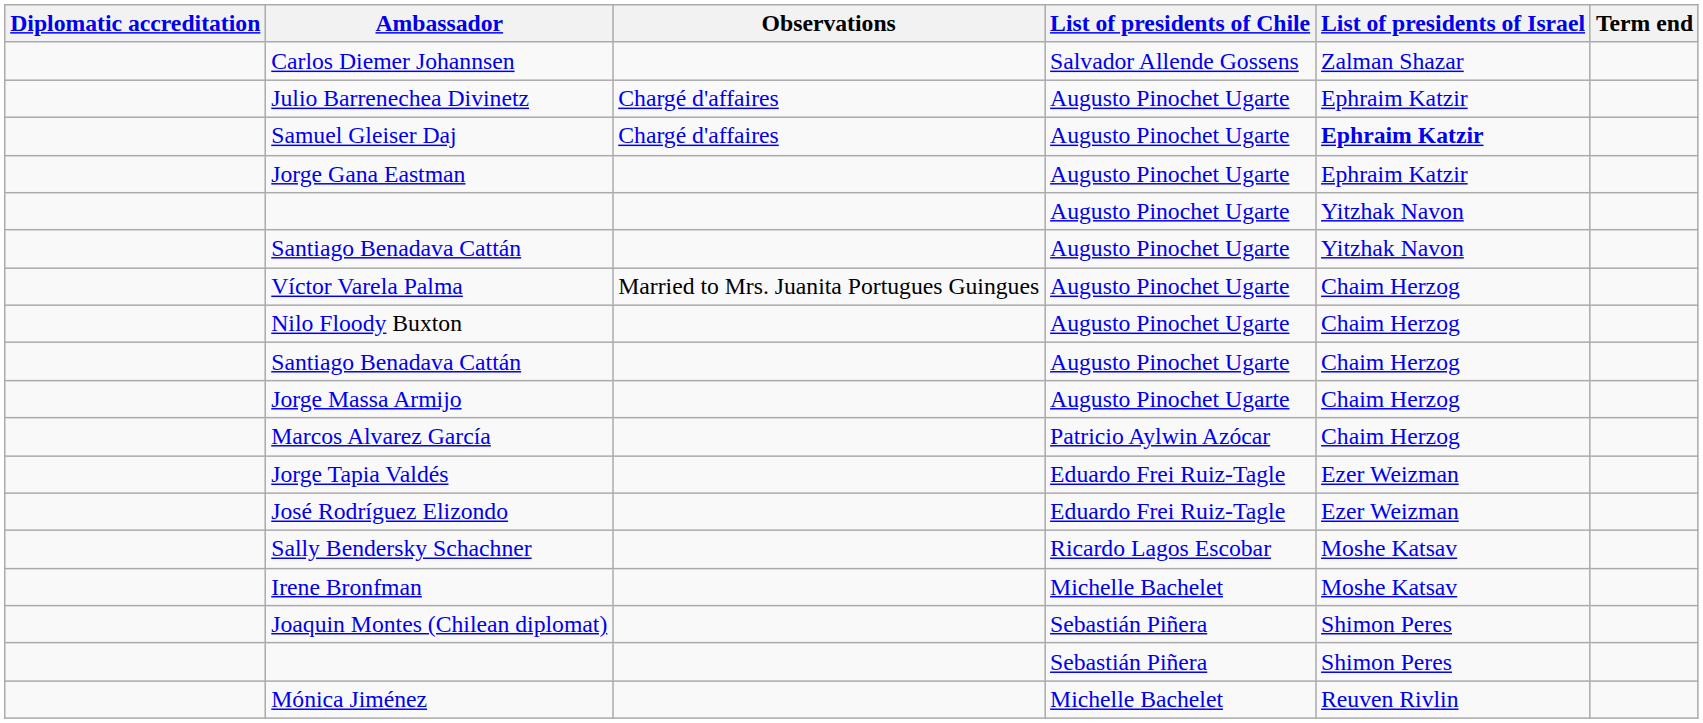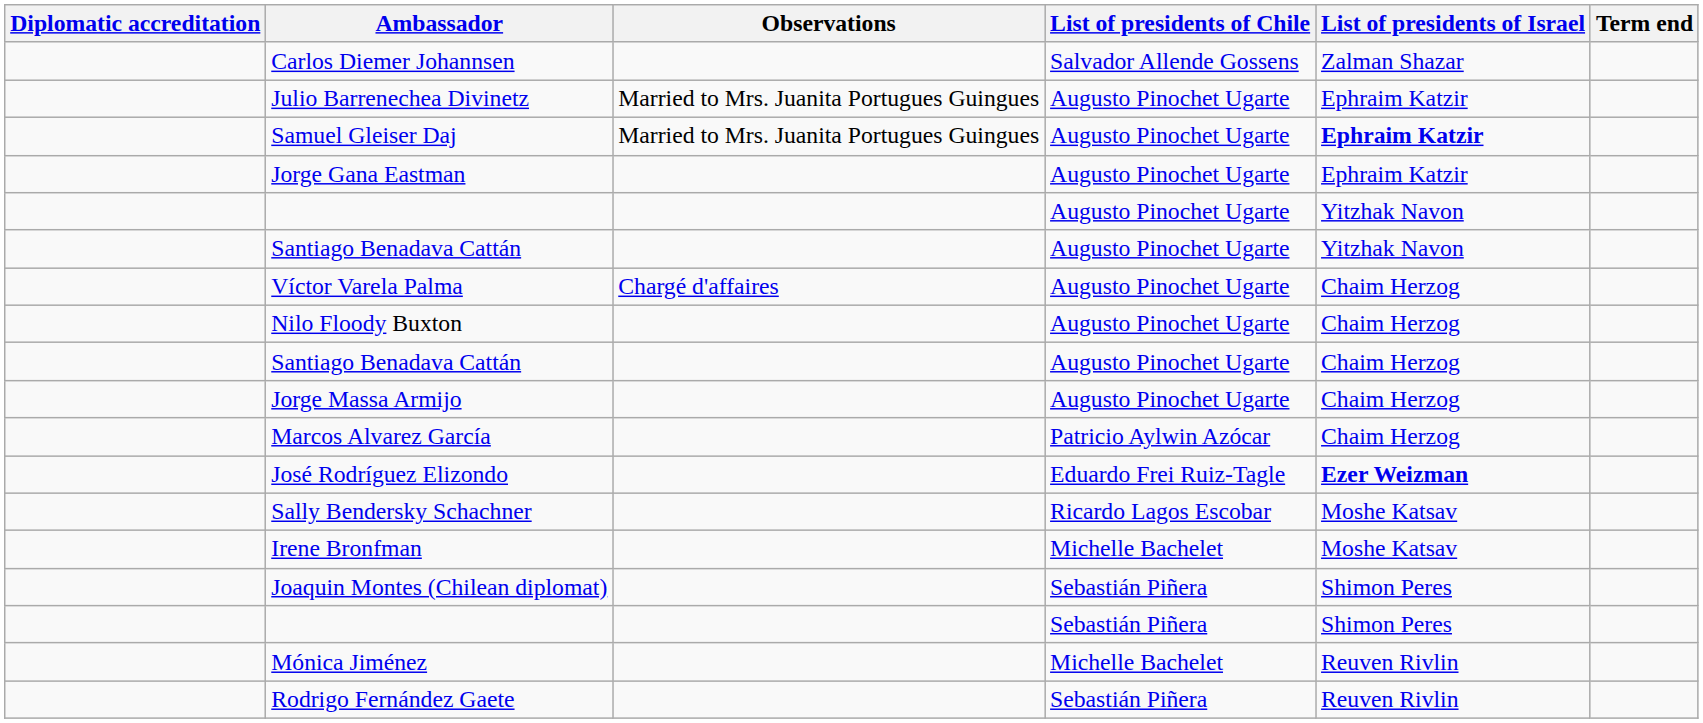Julio Barrenechea Divinetz | Observations: Chargé d'affaires -> Married to Mrs. Juanita Portugues Guingues
Samuel Gleiser Daj | Observations: Chargé d'affaires -> Married to Mrs. Juanita Portugues Guingues
Víctor Varela Palma | Observations: Married to Mrs. Juanita Portugues Guingues -> Chargé d'affaires
- row: Jorge Tapia Valdés | Eduardo Frei Ruiz-Tagle | Ezer Weizman
José Rodríguez Elizondo | List of presidents of Israel: normal -> bold
+ row: Rodrigo Fernández Gaete | Sebastián Piñera | Reuven Rivlin
